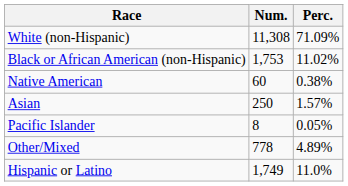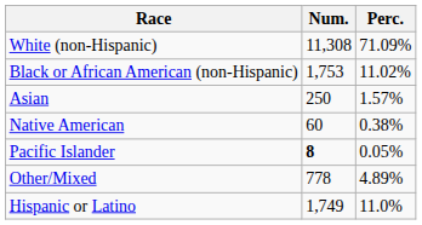rows swapped: Native American <-> Asian
Pacific Islander | Num.: normal -> bold
